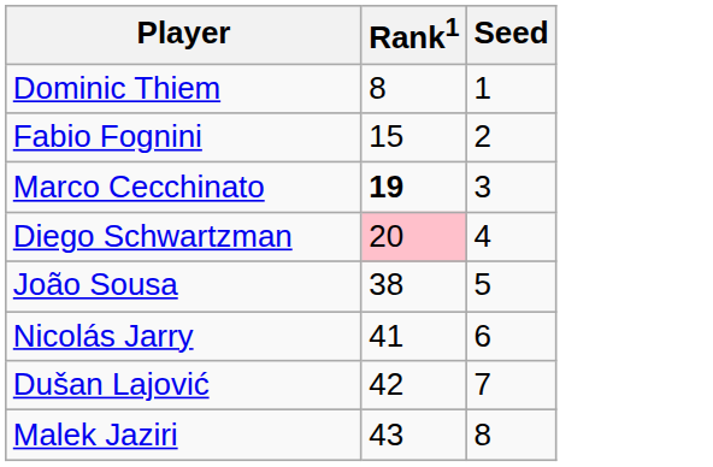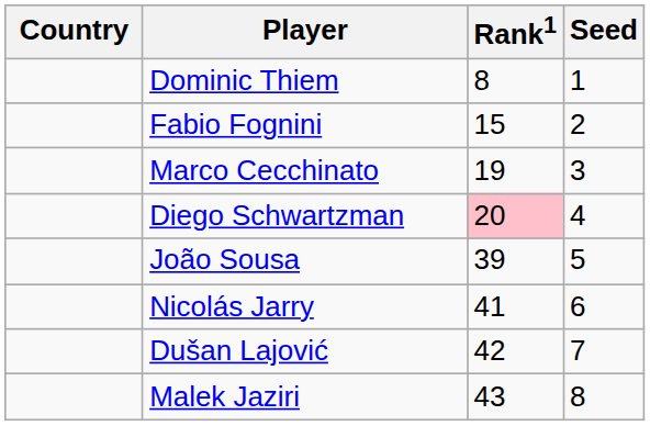+ column: Country
Marco Cecchinato | Rank1: bold -> normal
João Sousa | Rank1: 38 -> 39
